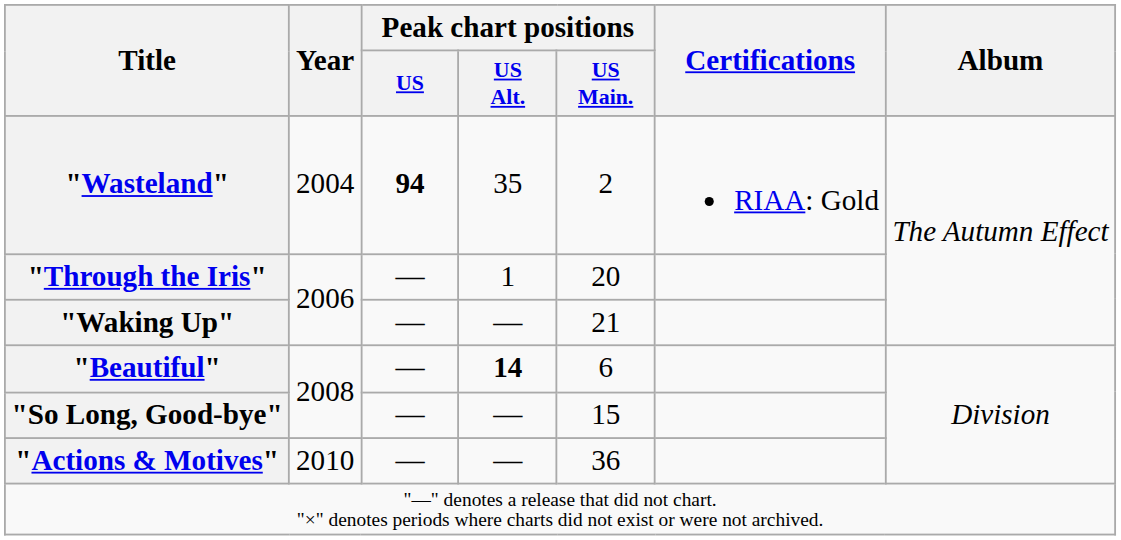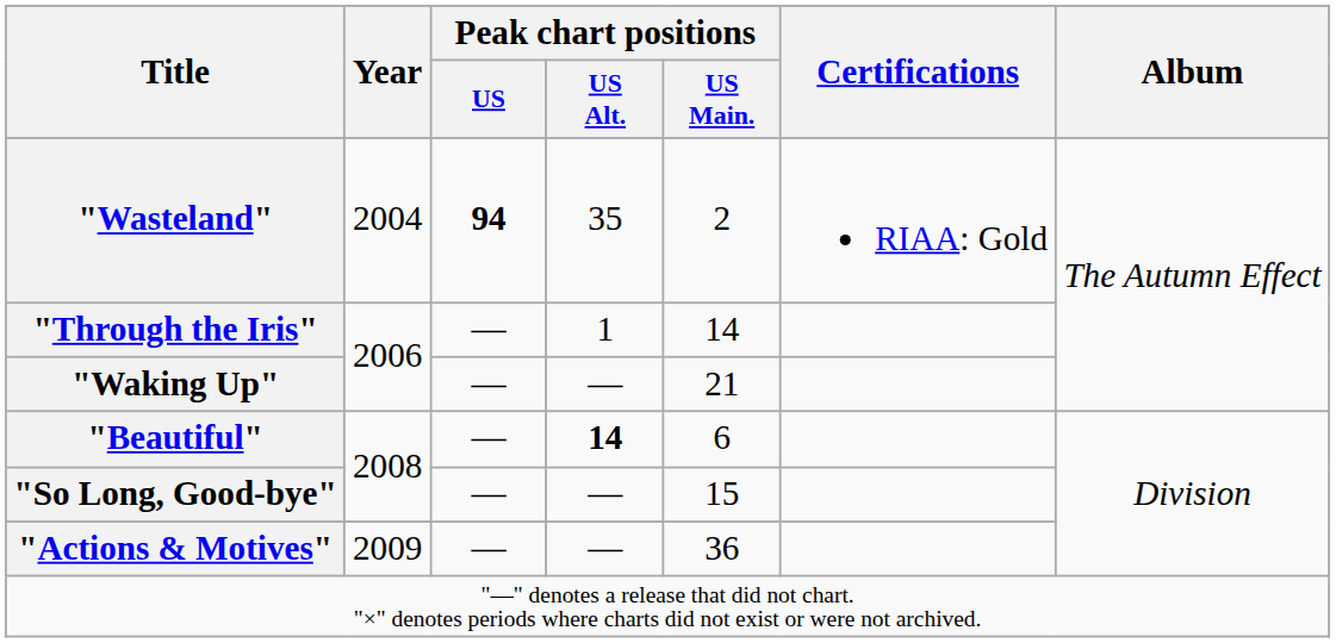"Through the Iris" | Peak chart positions / US Main.: 20 -> 14
"Actions & Motives" | Year: 2010 -> 2009
